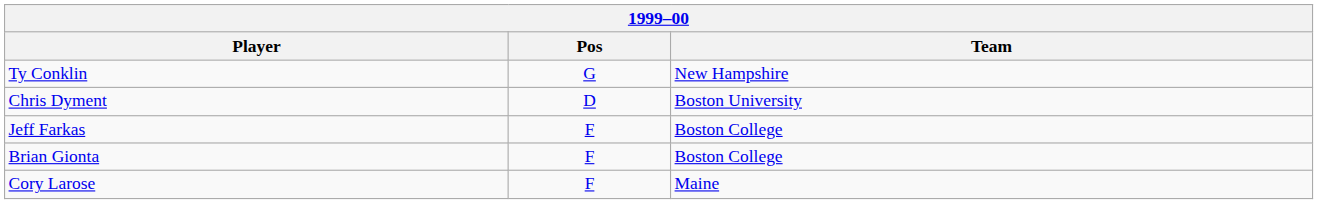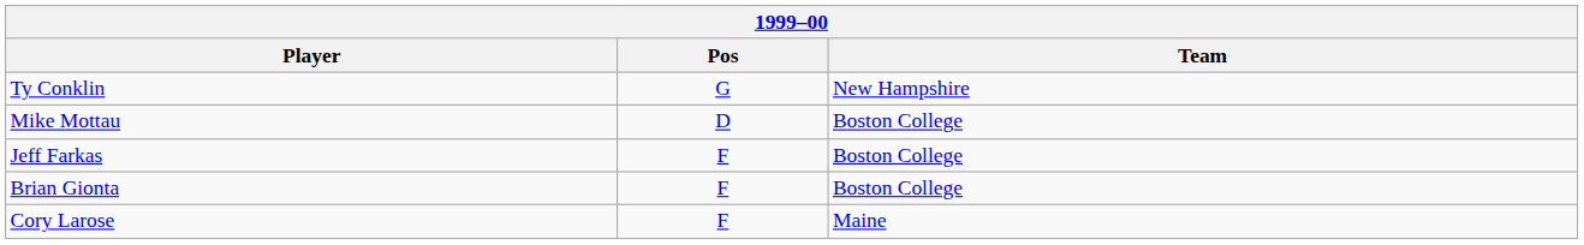- row: Chris Dyment | D | Boston University
+ row: Mike Mottau | D | Boston College
